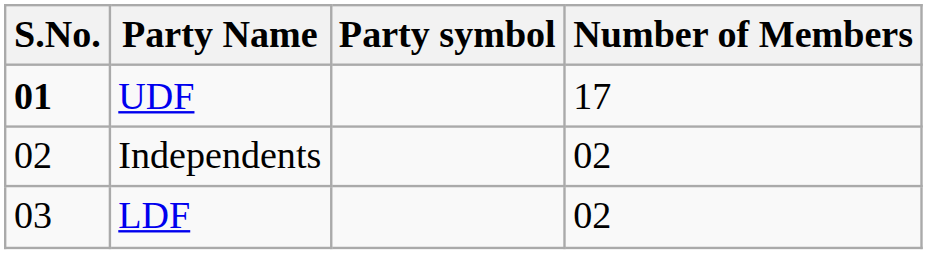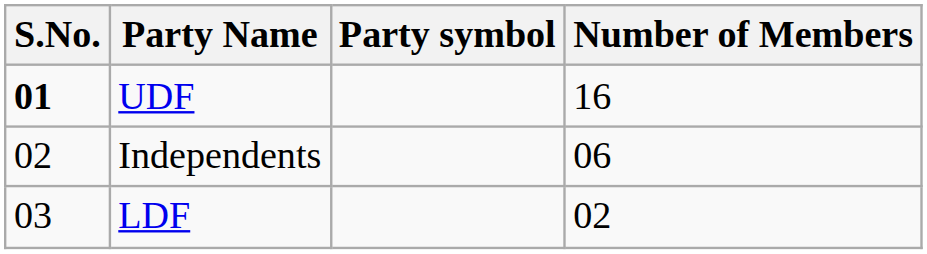UDF | Number of Members: 17 -> 16
Independents | Number of Members: 02 -> 06
